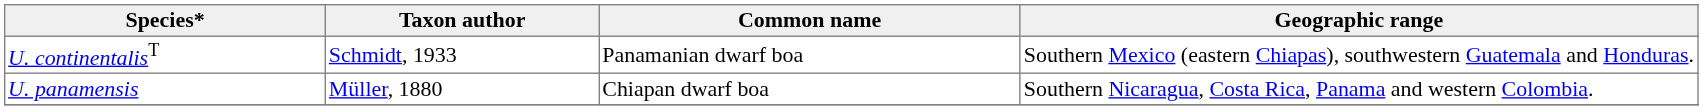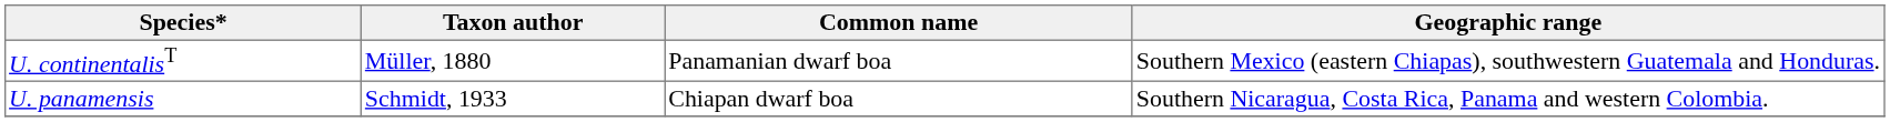U. continentalisT | Taxon author: Schmidt, 1933 -> Müller, 1880
U. panamensis | Taxon author: Müller, 1880 -> Schmidt, 1933
